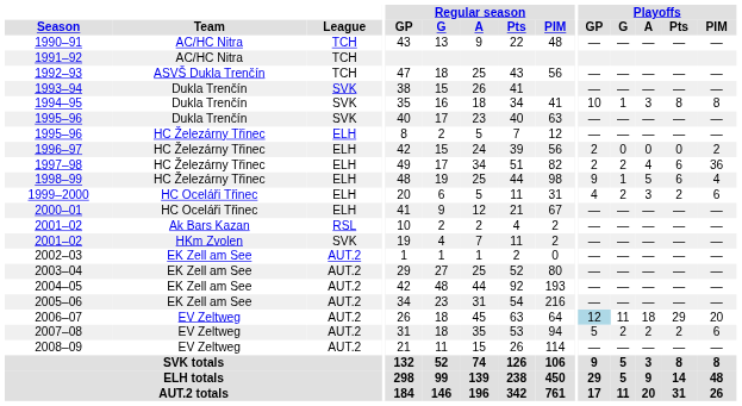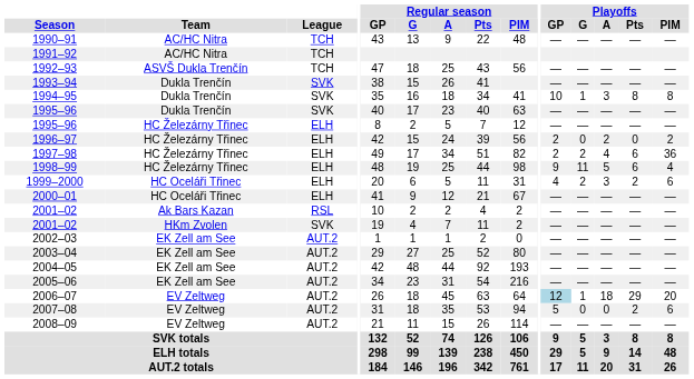1996–97 | Playoffs / A: 0 -> 2
1998–99 | Playoffs / G: 1 -> 11
2006–07 | Playoffs / G: 11 -> 1
2007–08 | Playoffs / G: 2 -> 0
2007–08 | Playoffs / A: 2 -> 0
